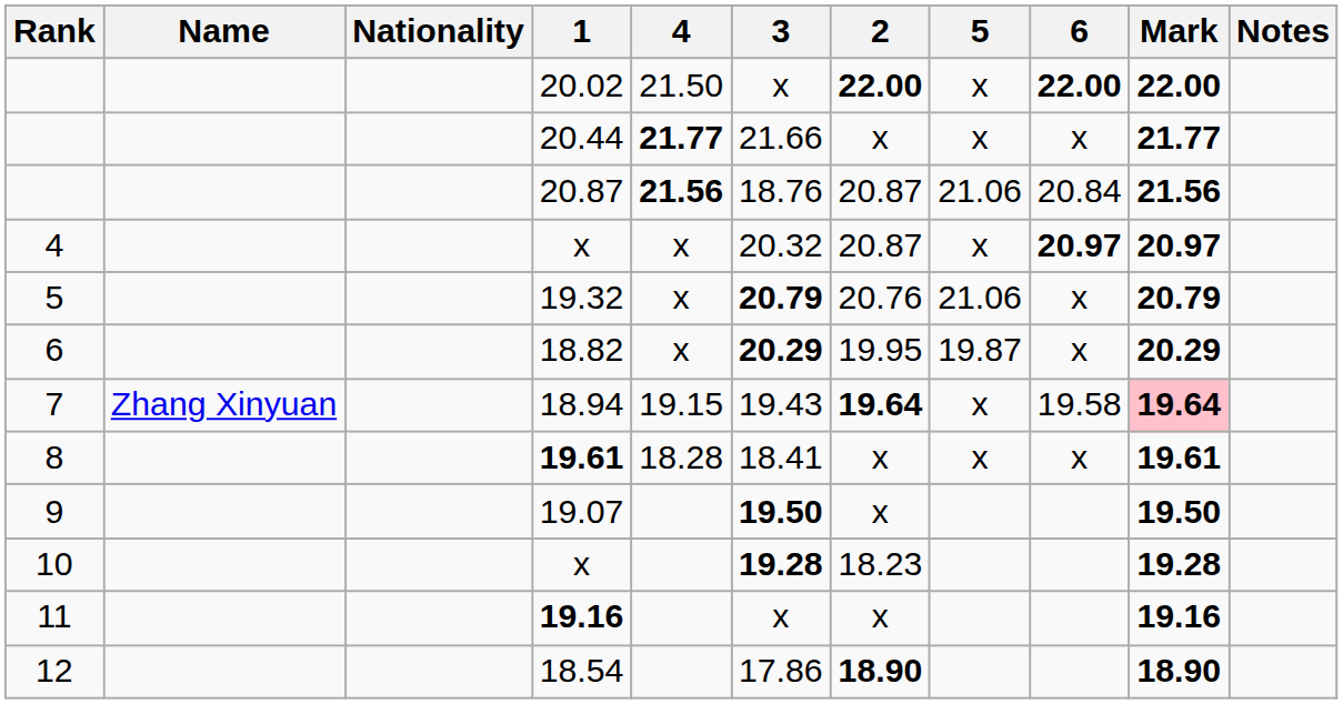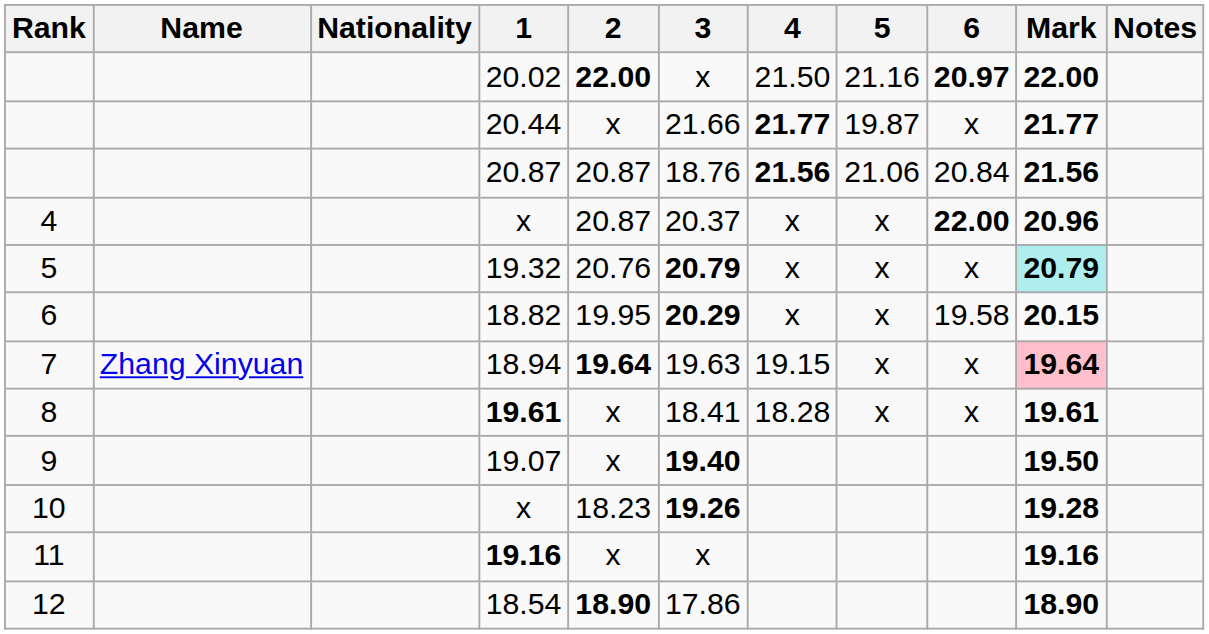columns swapped: 2 <-> 4
20.02 | 5: x -> 21.16
20.02 | 6: 22.00 -> 20.97
20.44 | 5: x -> 19.87
4 / x | 3: 20.32 -> 20.37
4 / x | 6: 20.97 -> 22.00
4 / x | Mark: 20.97 -> 20.96
19.32 | 5: 21.06 -> x
19.32 | Mark: no background -> paleturquoise background
18.82 | 5: 19.87 -> x
18.82 | 6: x -> 19.58
18.82 | Mark: 20.29 -> 20.15
18.94 | 3: 19.43 -> 19.63
18.94 | 6: 19.58 -> x
19.07 | 3: 19.50 -> 19.40
10 / x | 3: 19.28 -> 19.26
